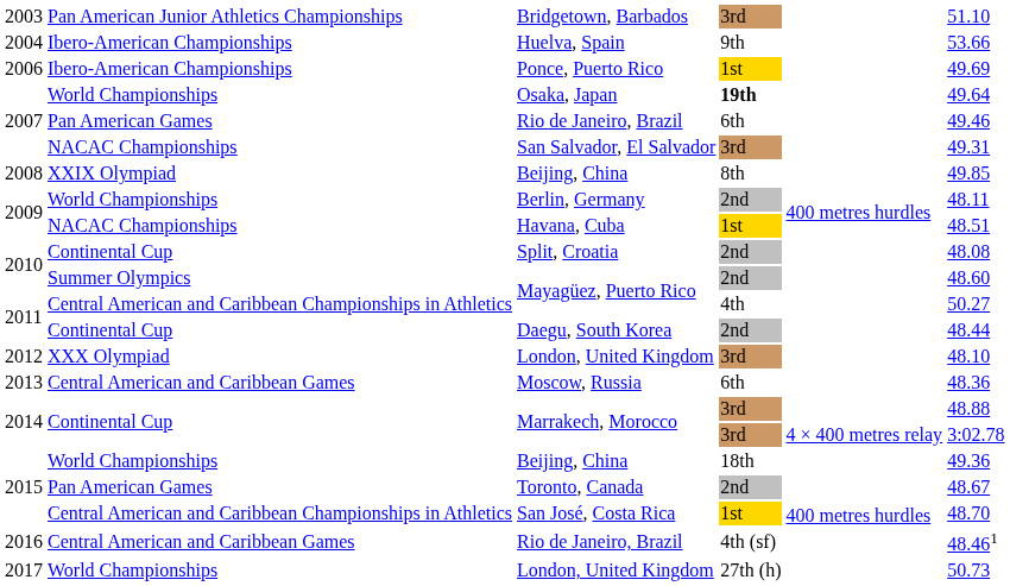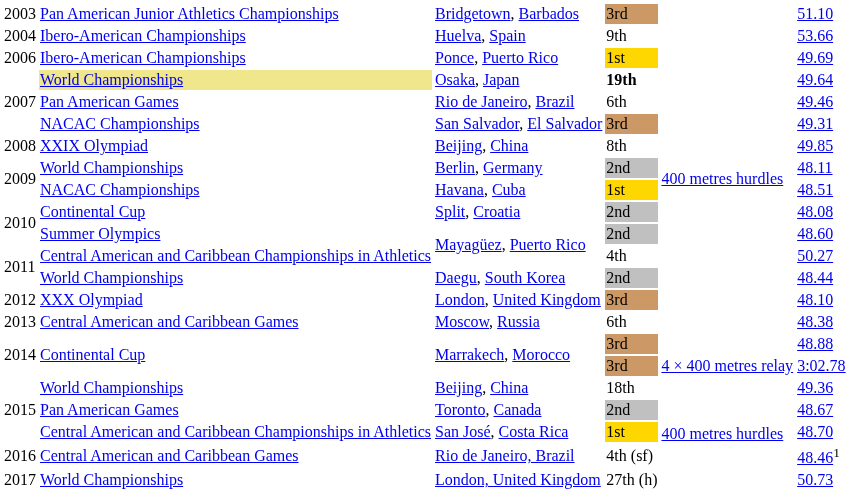Osaka, Japan | column 2: no background -> khaki background
Daegu, South Korea | column 2: Continental Cup -> World Championships
Moscow, Russia | column 6: 48.36 -> 48.38
